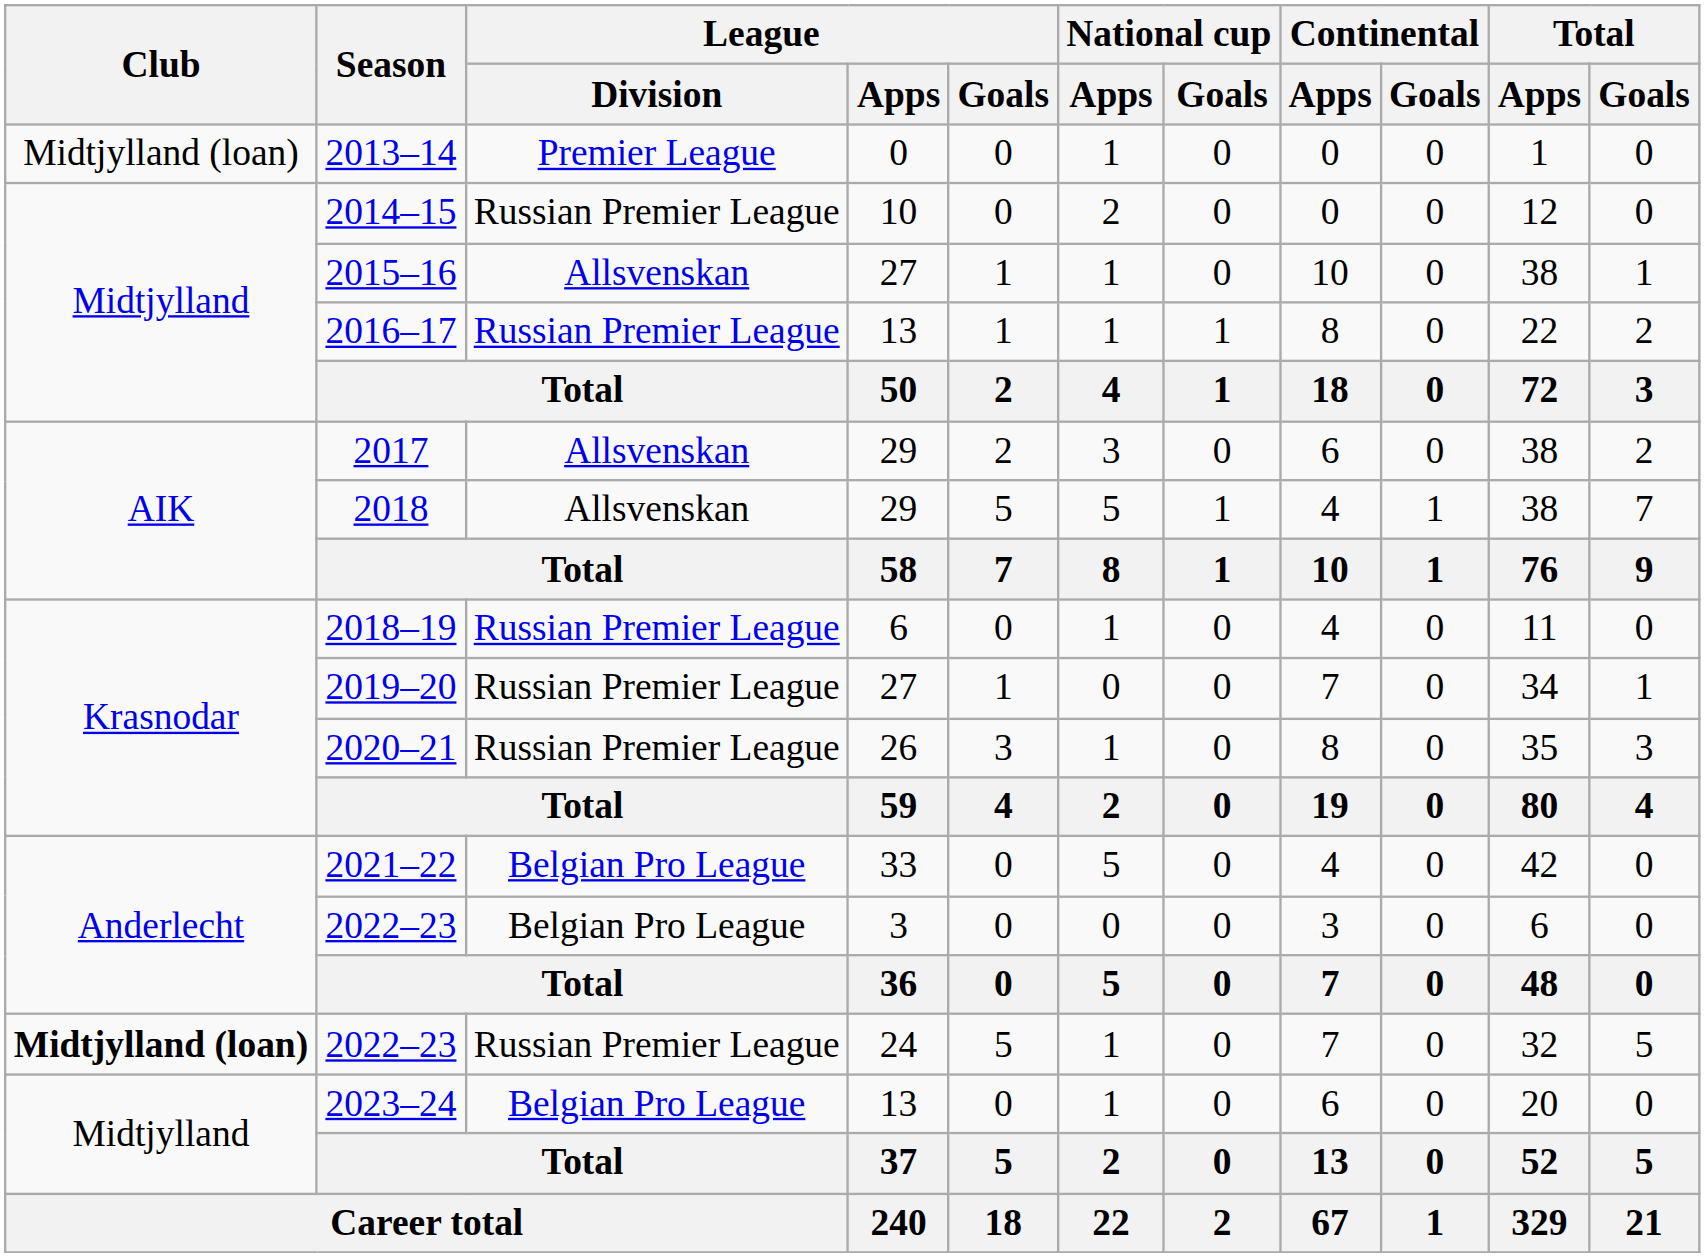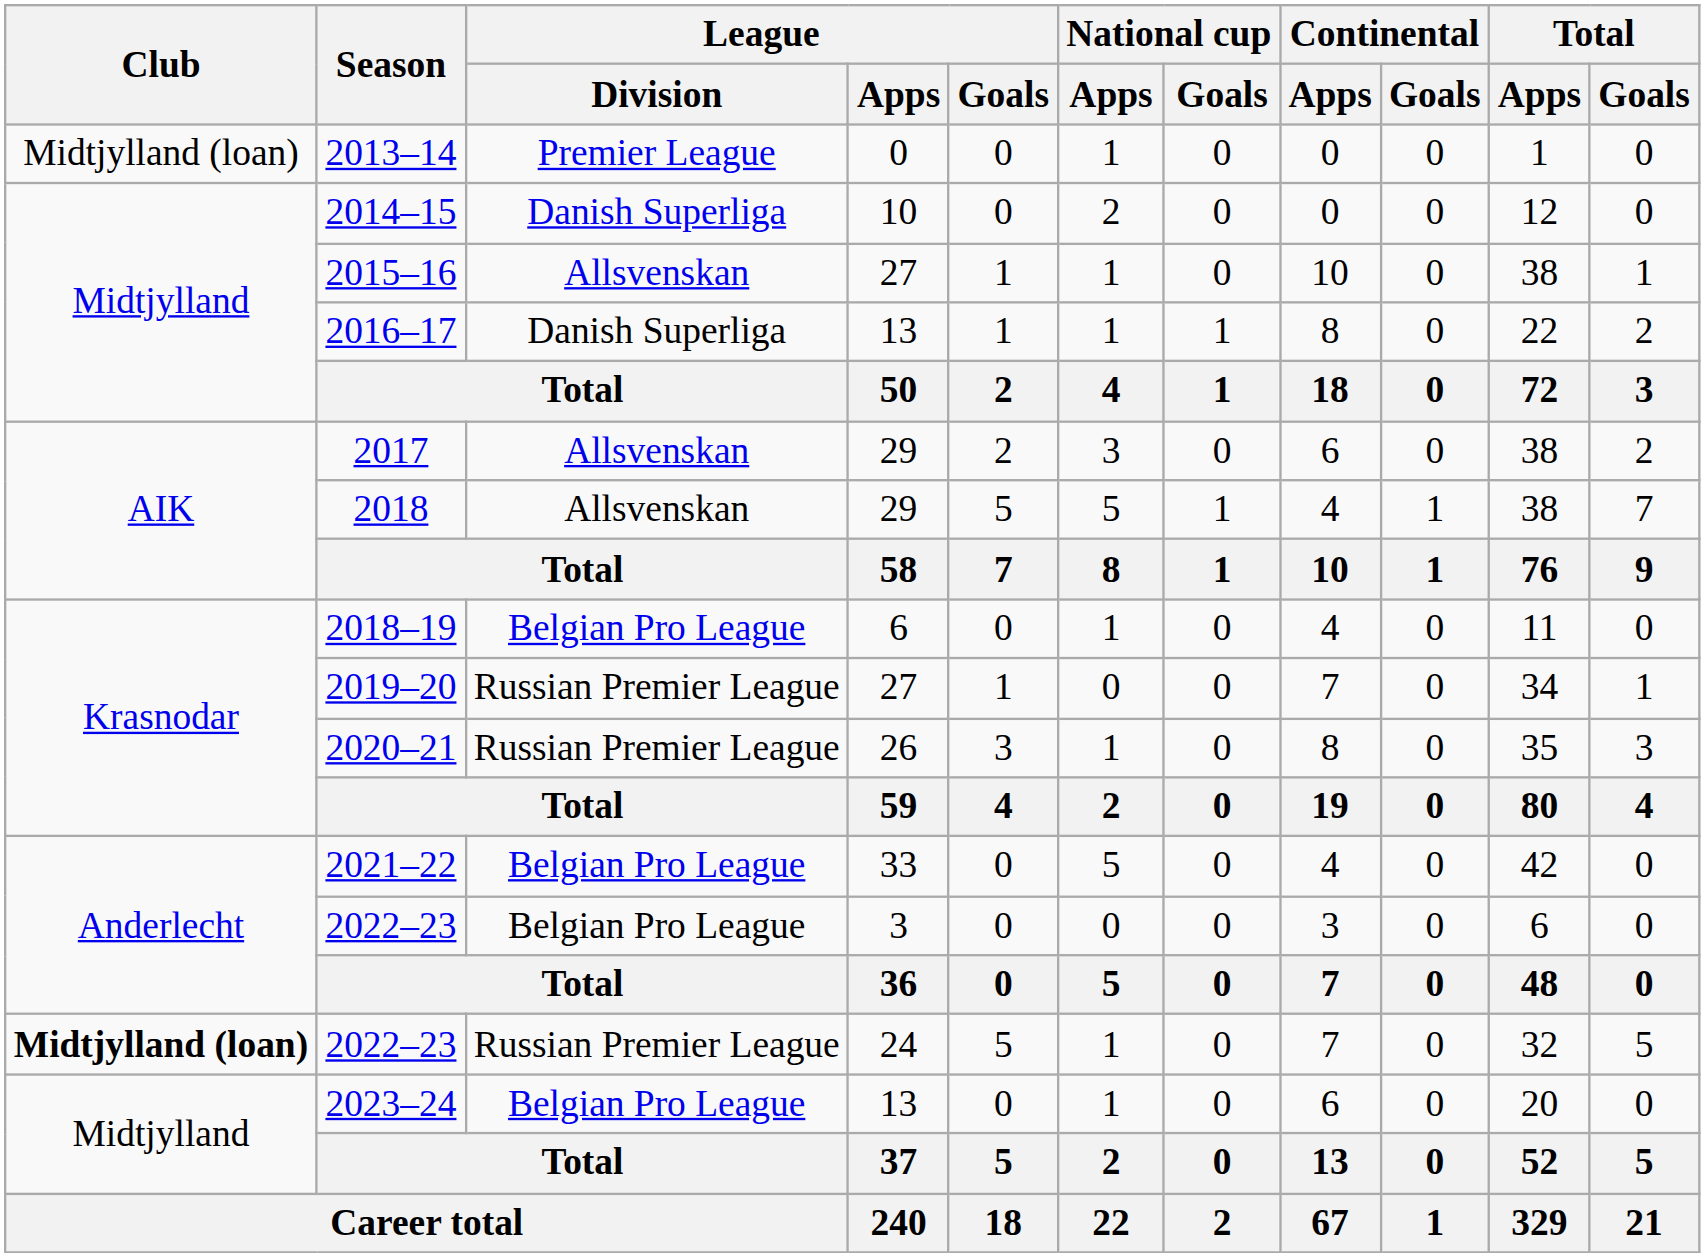2014–15 | League / Division: Russian Premier League -> Danish Superliga
2016–17 | League / Division: Russian Premier League -> Danish Superliga
2018–19 | League / Division: Russian Premier League -> Belgian Pro League
